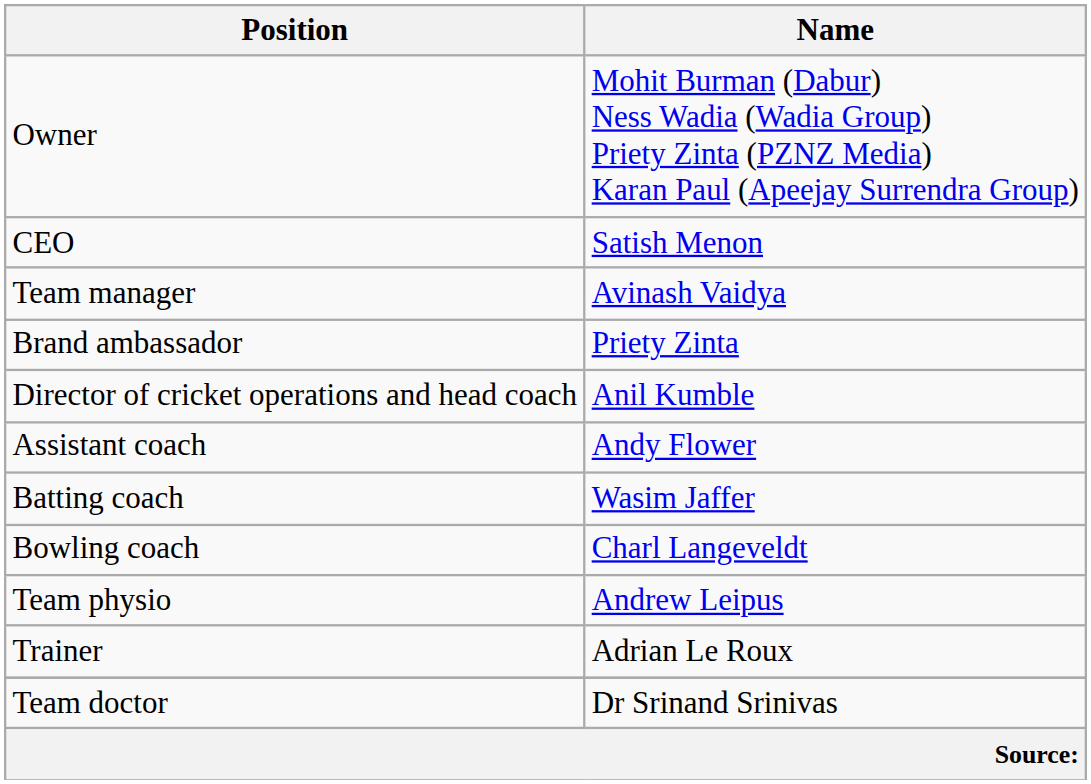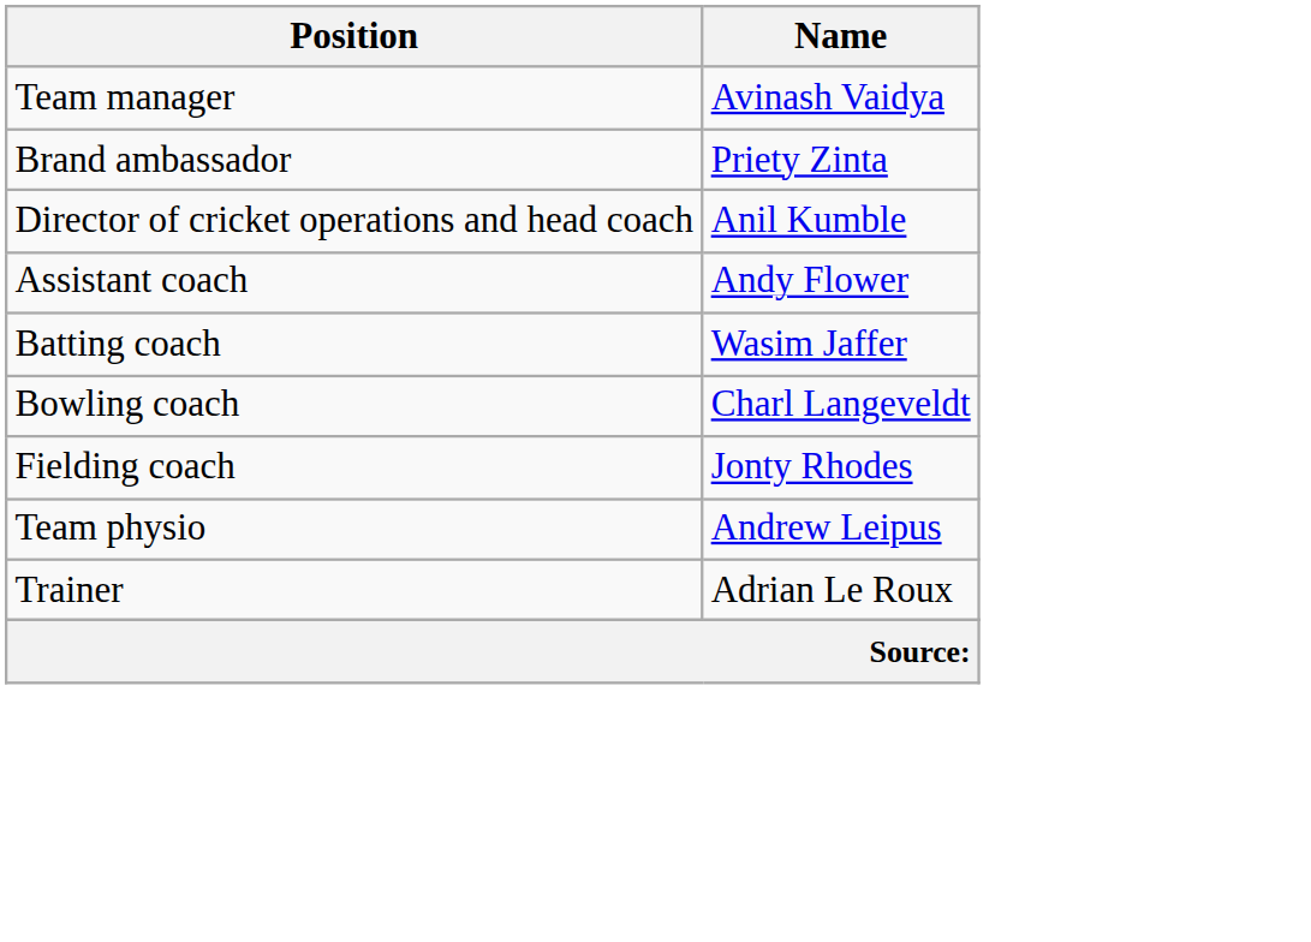- row: Owner | Mohit Burman (Dabur) Ness Wadia (Wadia Group) Priety Zinta (PZNZ Media) Karan Paul (Apeejay Surrendra Group)
- row: CEO | Satish Menon
+ row: Fielding coach | Jonty Rhodes
- row: Team doctor | Dr Srinand Srinivas
